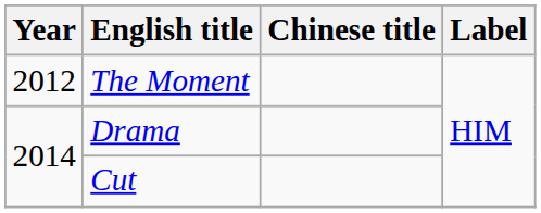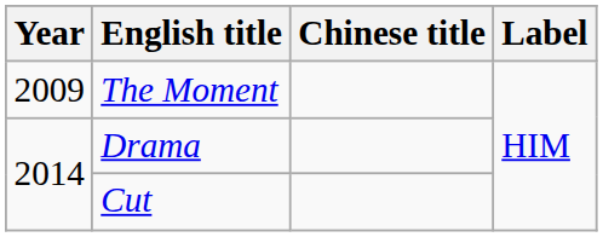The Moment | Year: 2012 -> 2009
